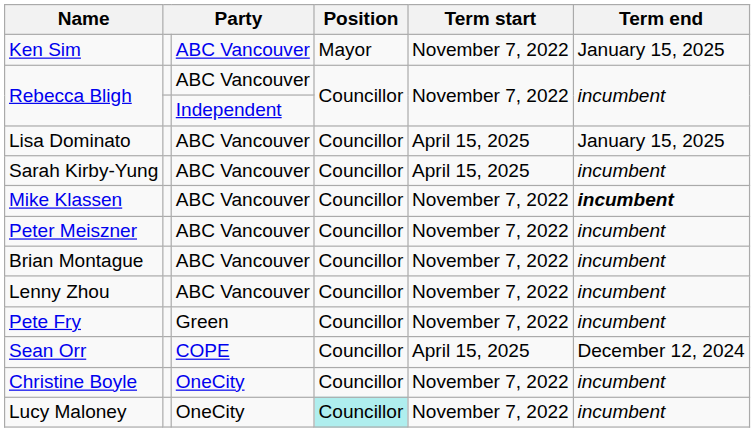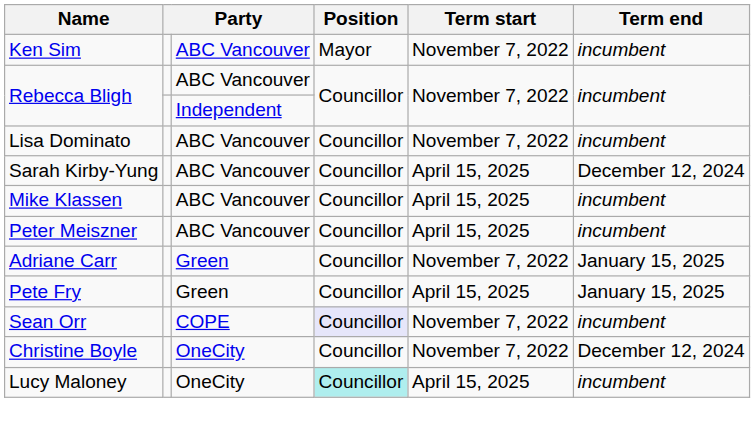Ken Sim | Term end: January 15, 2025 -> incumbent
Lisa Dominato | Term start: April 15, 2025 -> November 7, 2022
Lisa Dominato | Term end: January 15, 2025 -> incumbent
Sarah Kirby-Yung | Term end: incumbent -> December 12, 2024
Mike Klassen | Term start: November 7, 2022 -> April 15, 2025
Mike Klassen | Term end: bold -> normal
Peter Meiszner | Term start: November 7, 2022 -> April 15, 2025
- row: Brian Montague | ABC Vancouver | Councillor | November 7, 2022 | incumbent
- row: Lenny Zhou | ABC Vancouver | Councillor | November 7, 2022 | incumbent
+ row: Adriane Carr | Green | Councillor | November 7, 2022 | January 15, 2025
Pete Fry | Term start: November 7, 2022 -> April 15, 2025
Pete Fry | Term end: incumbent -> January 15, 2025
Sean Orr | Position: no background -> lavender background
Sean Orr | Term start: April 15, 2025 -> November 7, 2022
Sean Orr | Term end: December 12, 2024 -> incumbent
Christine Boyle | Term end: incumbent -> December 12, 2024
Lucy Maloney | Term start: November 7, 2022 -> April 15, 2025
